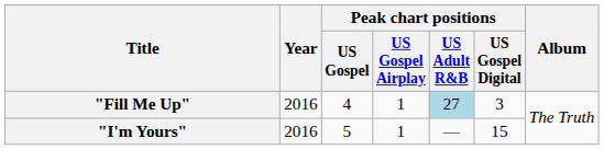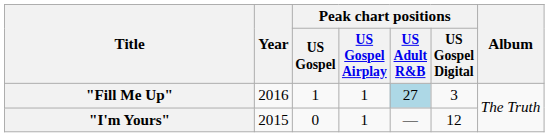"Fill Me Up" | Peak chart positions / US Gospel: 4 -> 1
"I'm Yours" | Year: 2016 -> 2015
"I'm Yours" | Peak chart positions / US Gospel: 5 -> 0
"I'm Yours" | Peak chart positions / US Gospel Digital: 15 -> 12
